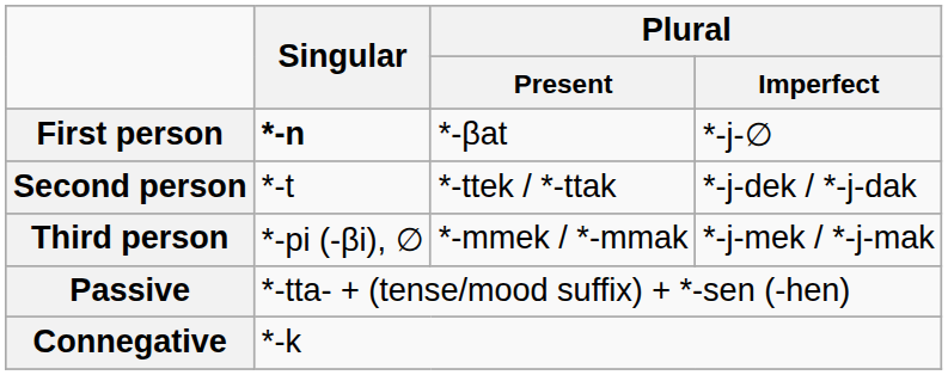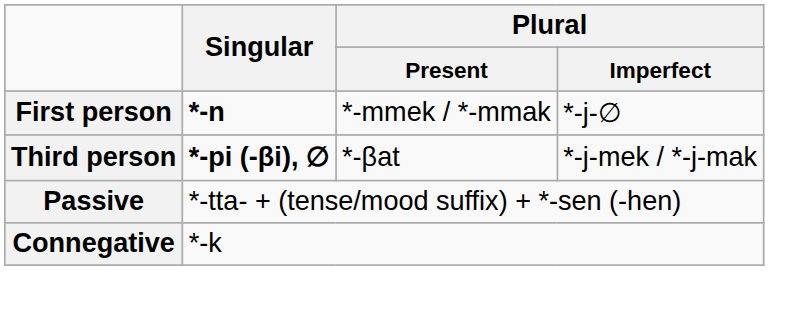First person | Plural / Present: *-βat -> *-mmek / *-mmak
- row: Second person | *-t | *-ttek / *-ttak | *-j-dek / *-j-dak
Third person | Singular: normal -> bold
Third person | Plural / Present: *-mmek / *-mmak -> *-βat
